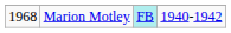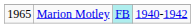Marion Motley | column 1: 1968 -> 1965
